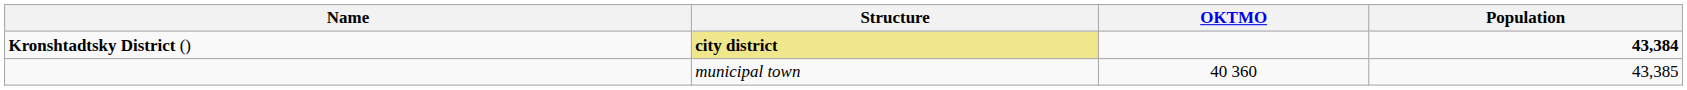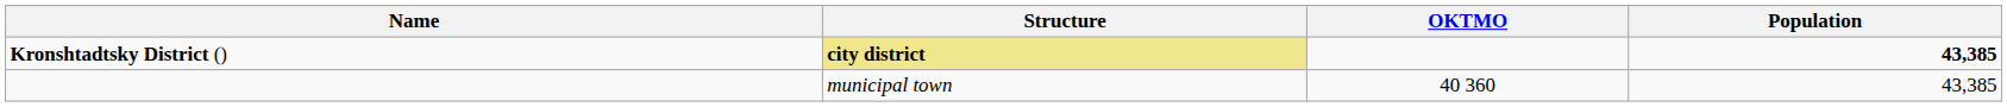Kronshtadtsky District () | Population: 43,384 -> 43,385
